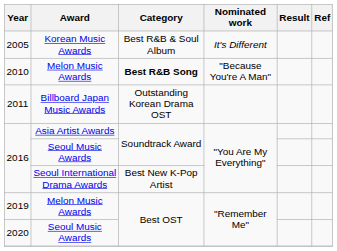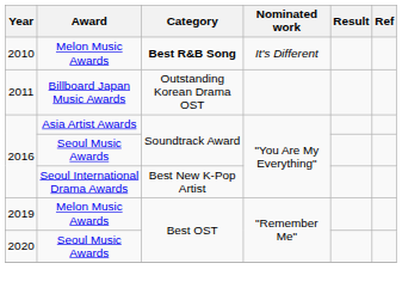- row: 2005 | Korean Music Awards | Best R&B & Soul Album | It's Different
2010 | Nominated work: "Because You're A Man" -> It's Different
